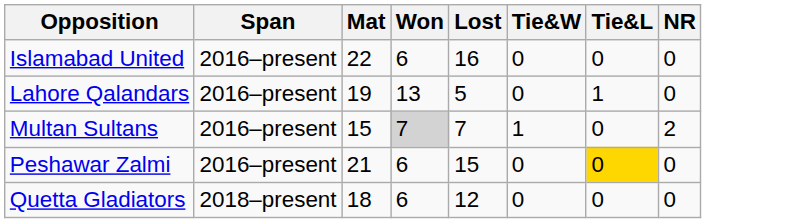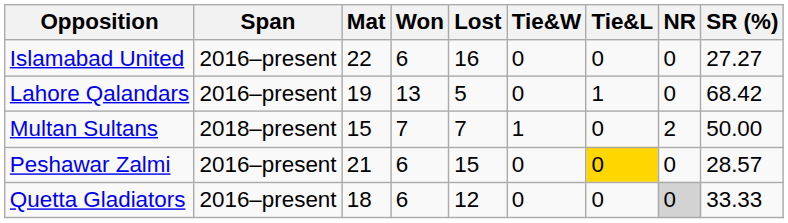+ column: SR (%) | 27.27 | 68.42 | 50.00 | 28.57 | 33.33
Multan Sultans | Span: 2016–present -> 2018–present
Multan Sultans | Won: lightgrey background -> no background
Quetta Gladiators | Span: 2018–present -> 2016–present
Quetta Gladiators | NR: no background -> lightgrey background
